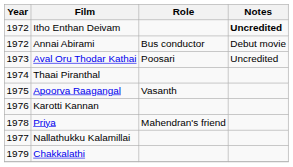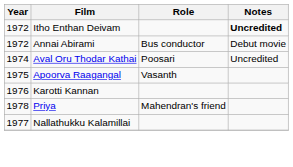Aval Oru Thodar Kathai | Year: 1973 -> 1974
- row: 1974 | Thaai Piranthal
- row: 1979 | Chakkalathi
